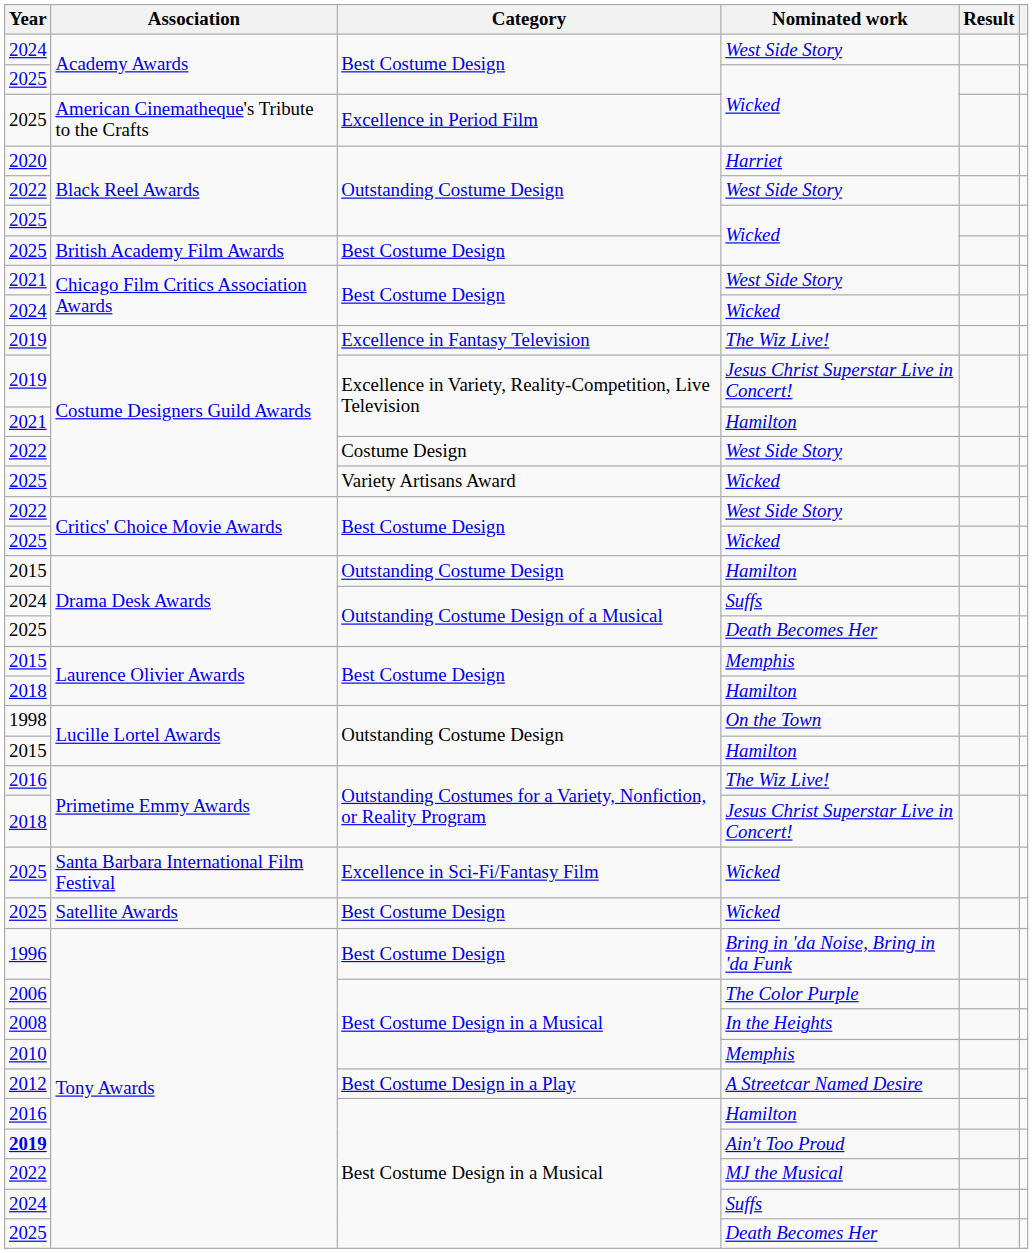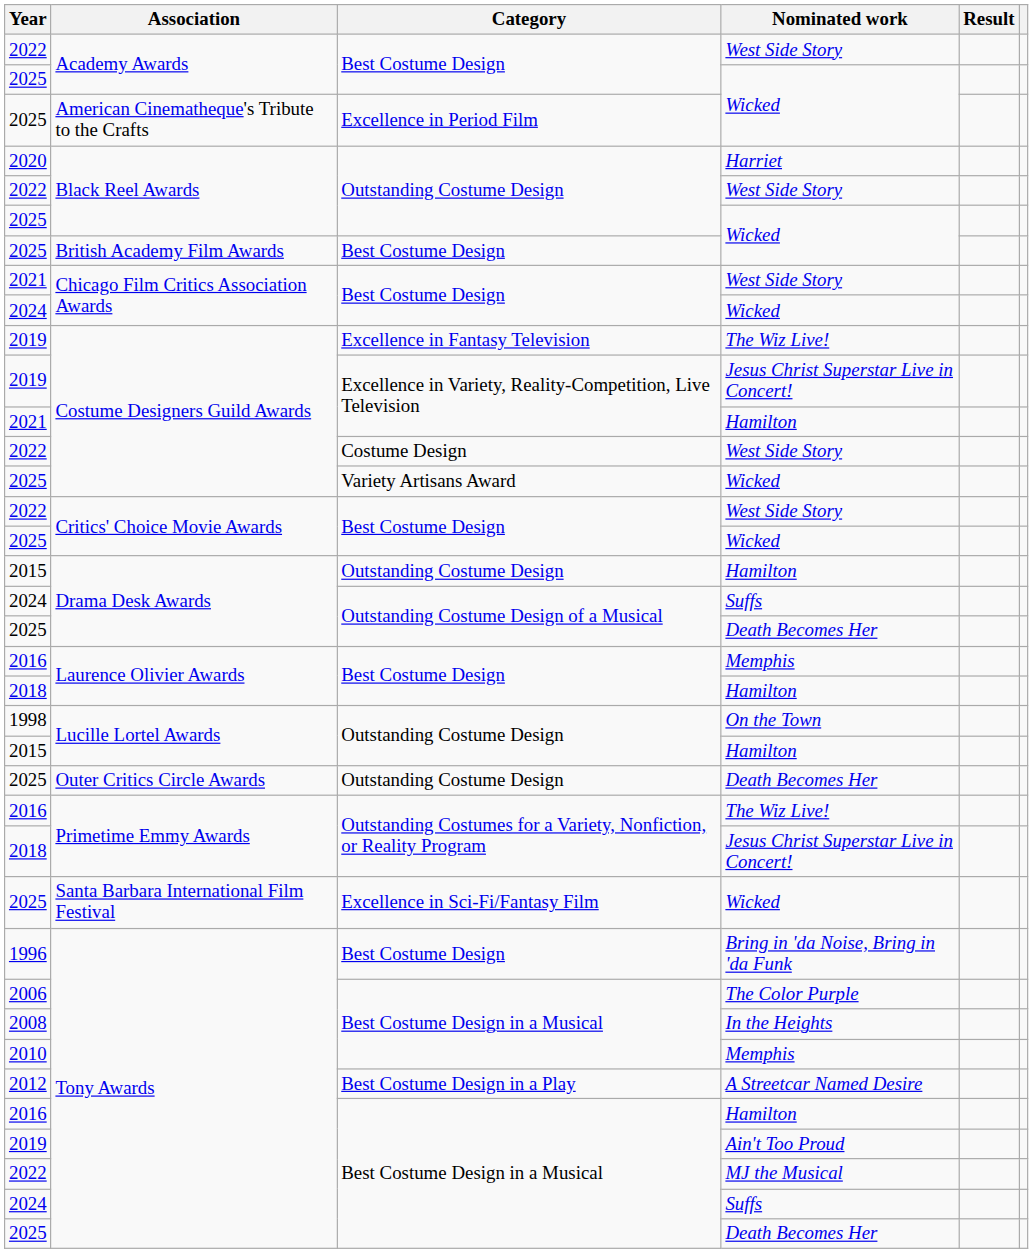Academy Awards / West Side Story | Year: 2024 -> 2022
Laurence Olivier Awards / Memphis | Year: 2015 -> 2016
+ row: 2025 | Outer Critics Circle Awards | Outstanding Costume Design | Death Becomes Her
- row: 2025 | Satellite Awards | Best Costume Design | Wicked
Ain't Too Proud | Year: bold -> normal
